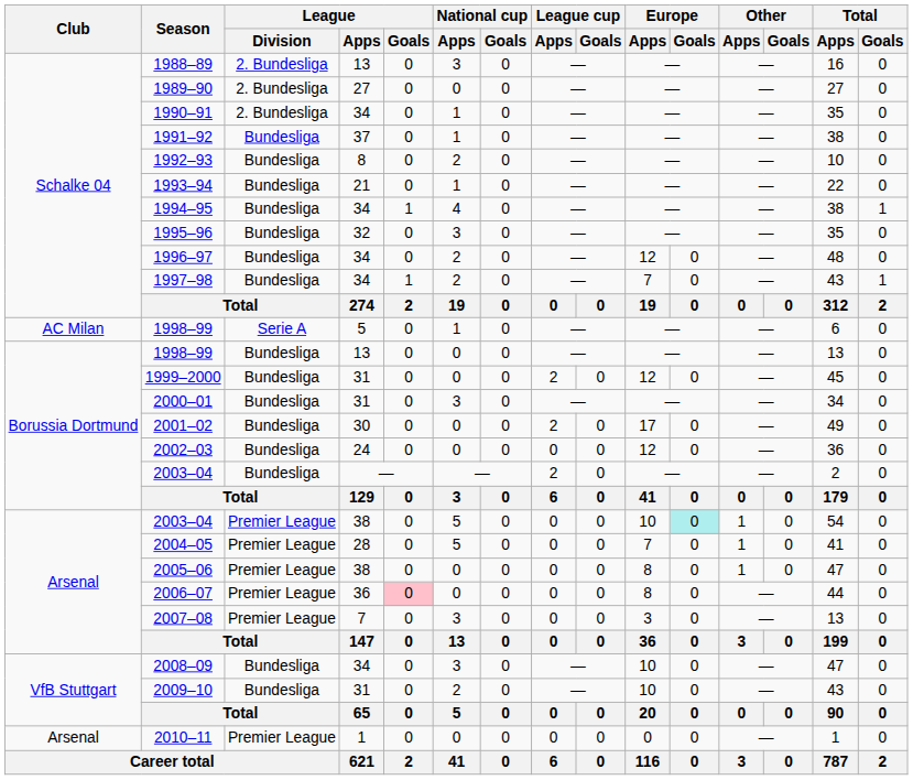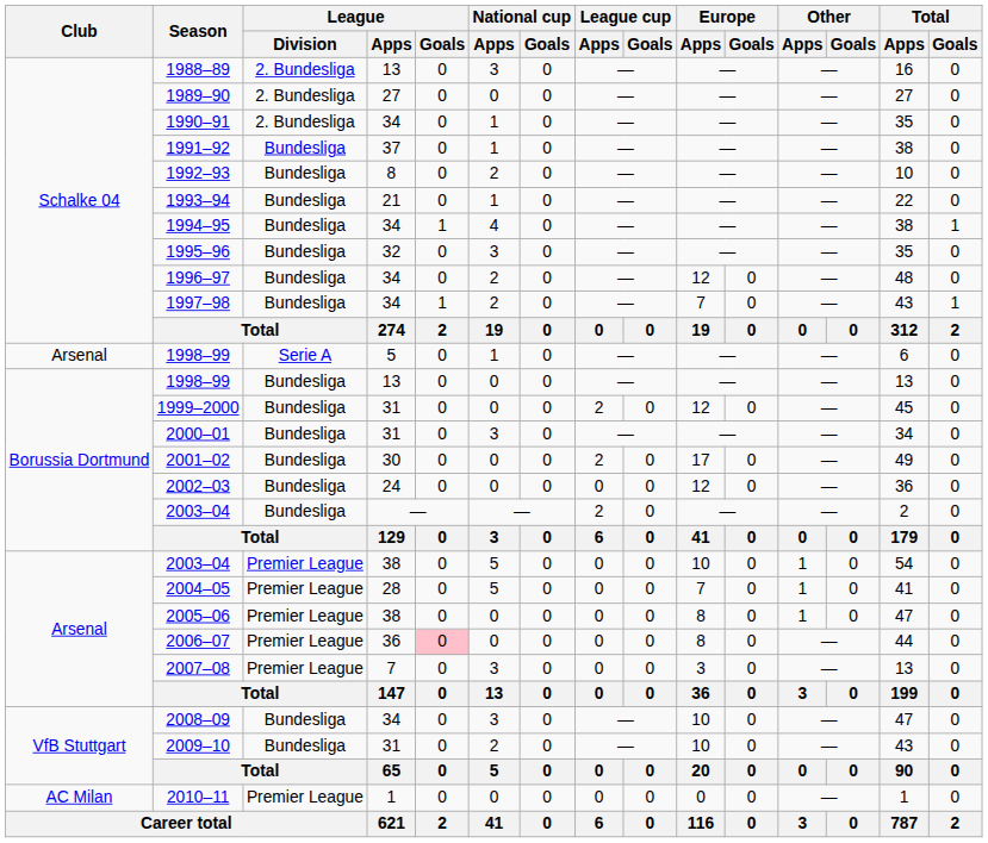1998–99 / 5 | Club: AC Milan -> Arsenal
2003–04 / 38 | Europe / Goals: paleturquoise background -> no background
2010–11 | Club: Arsenal -> AC Milan
